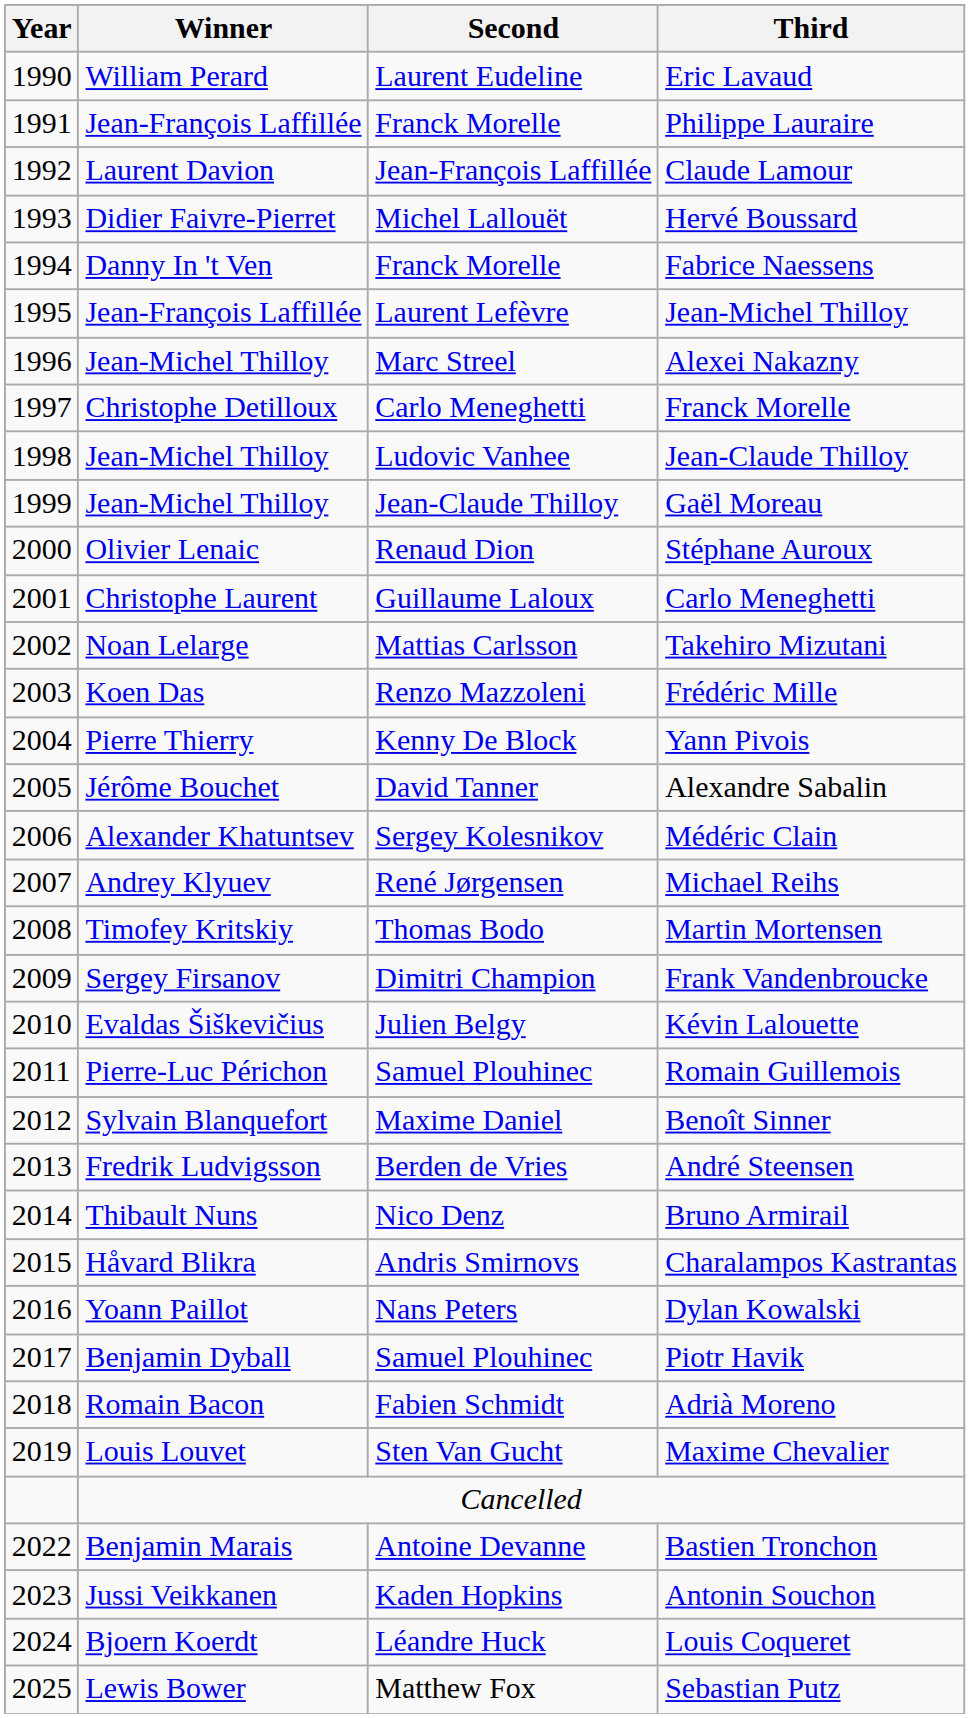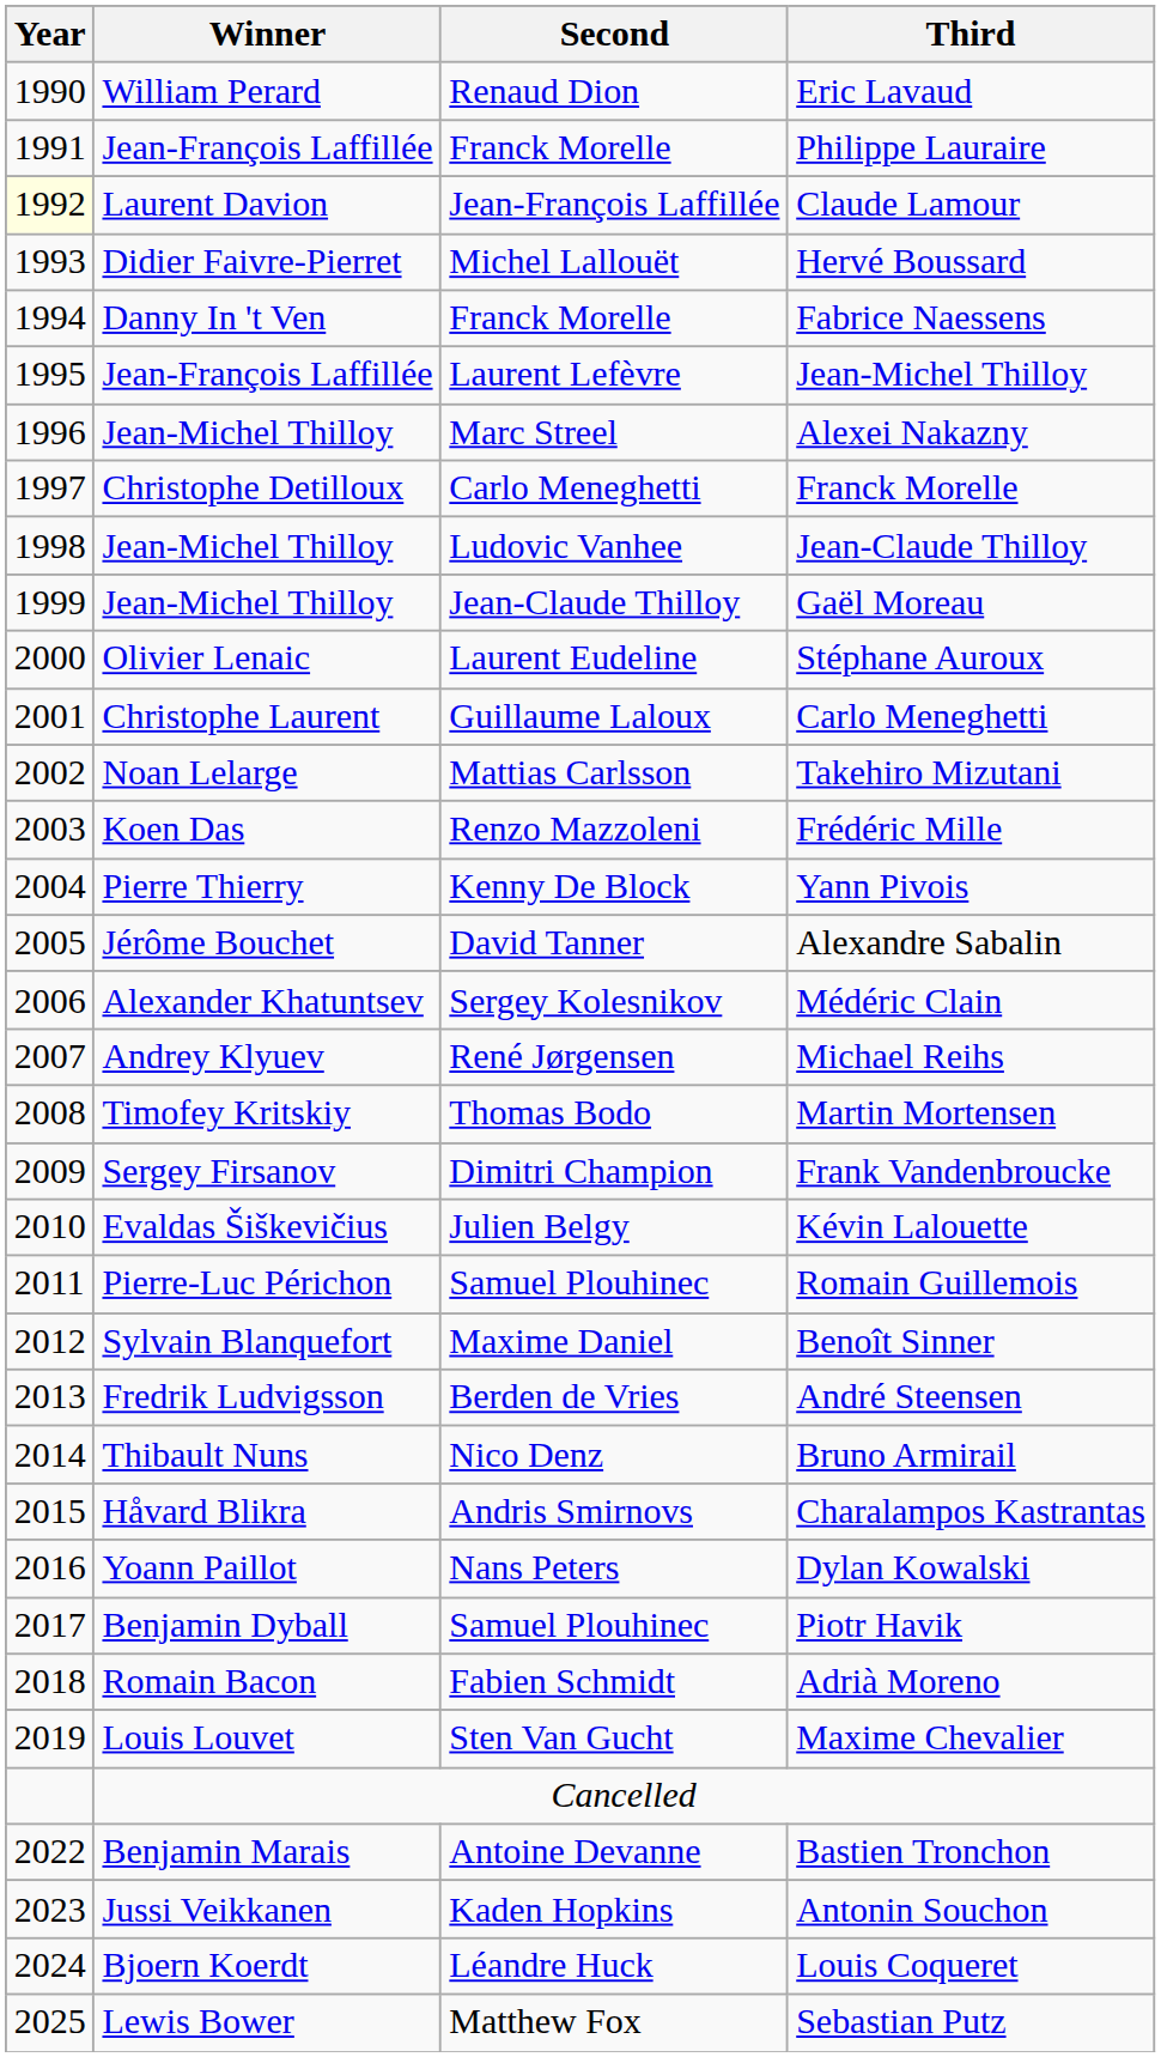Eric Lavaud | Second: Laurent Eudeline -> Renaud Dion
Claude Lamour | Year: no background -> lightyellow background
Stéphane Auroux | Second: Renaud Dion -> Laurent Eudeline
